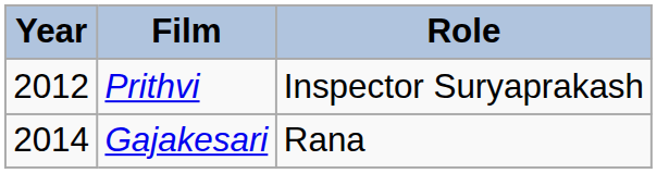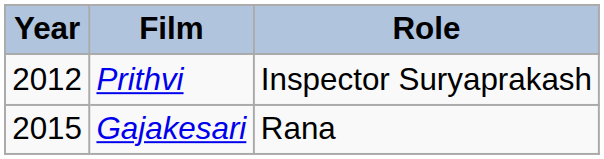Gajakesari | Year: 2014 -> 2015
